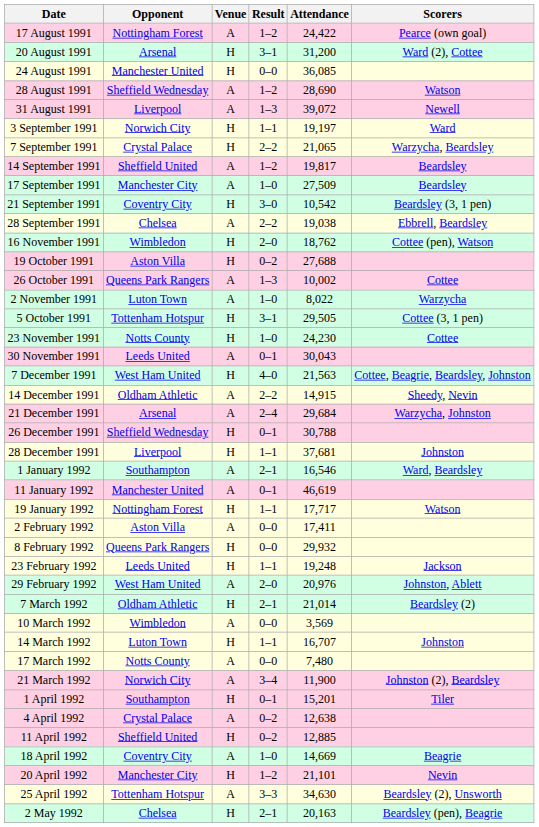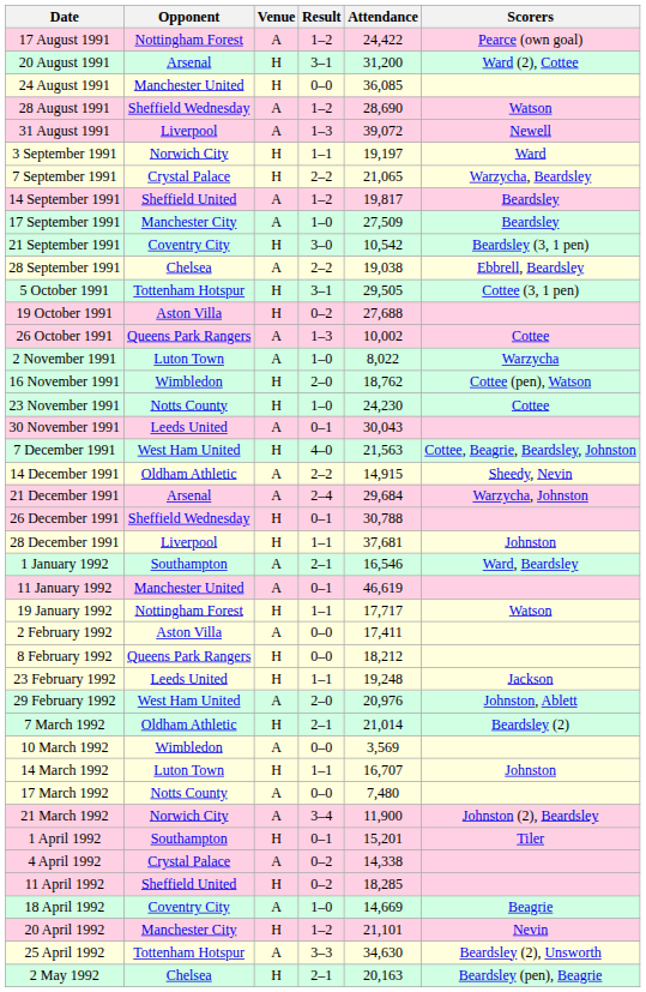rows swapped: 5 October 1991 <-> 16 November 1991
8 February 1992 | Attendance: 29,932 -> 18,212
4 April 1992 | Attendance: 12,638 -> 14,338
11 April 1992 | Attendance: 12,885 -> 18,285
